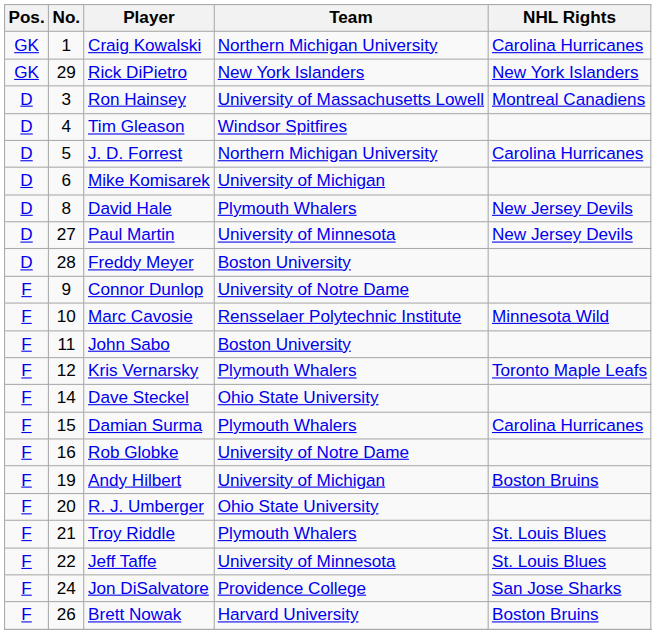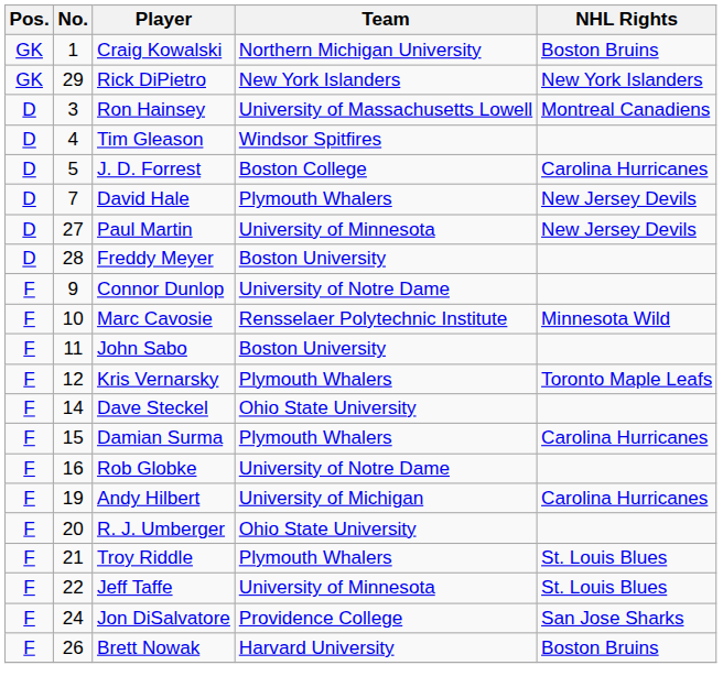Craig Kowalski | NHL Rights: Carolina Hurricanes -> Boston Bruins
J. D. Forrest | Team: Northern Michigan University -> Boston College
- row: D | 6 | Mike Komisarek | University of Michigan
David Hale | No.: 8 -> 7
Andy Hilbert | NHL Rights: Boston Bruins -> Carolina Hurricanes
